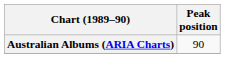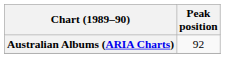Australian Albums (ARIA Charts) | Peak position: 90 -> 92
